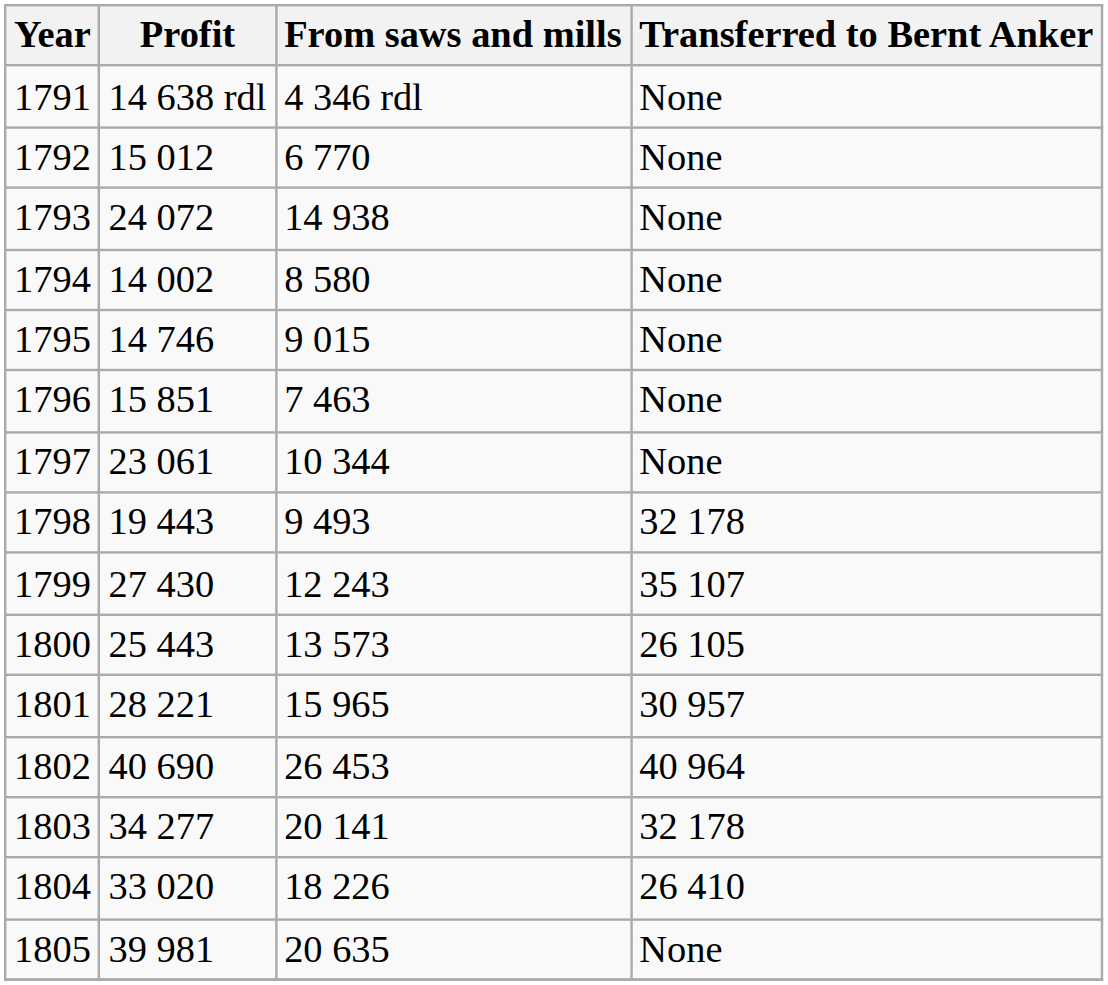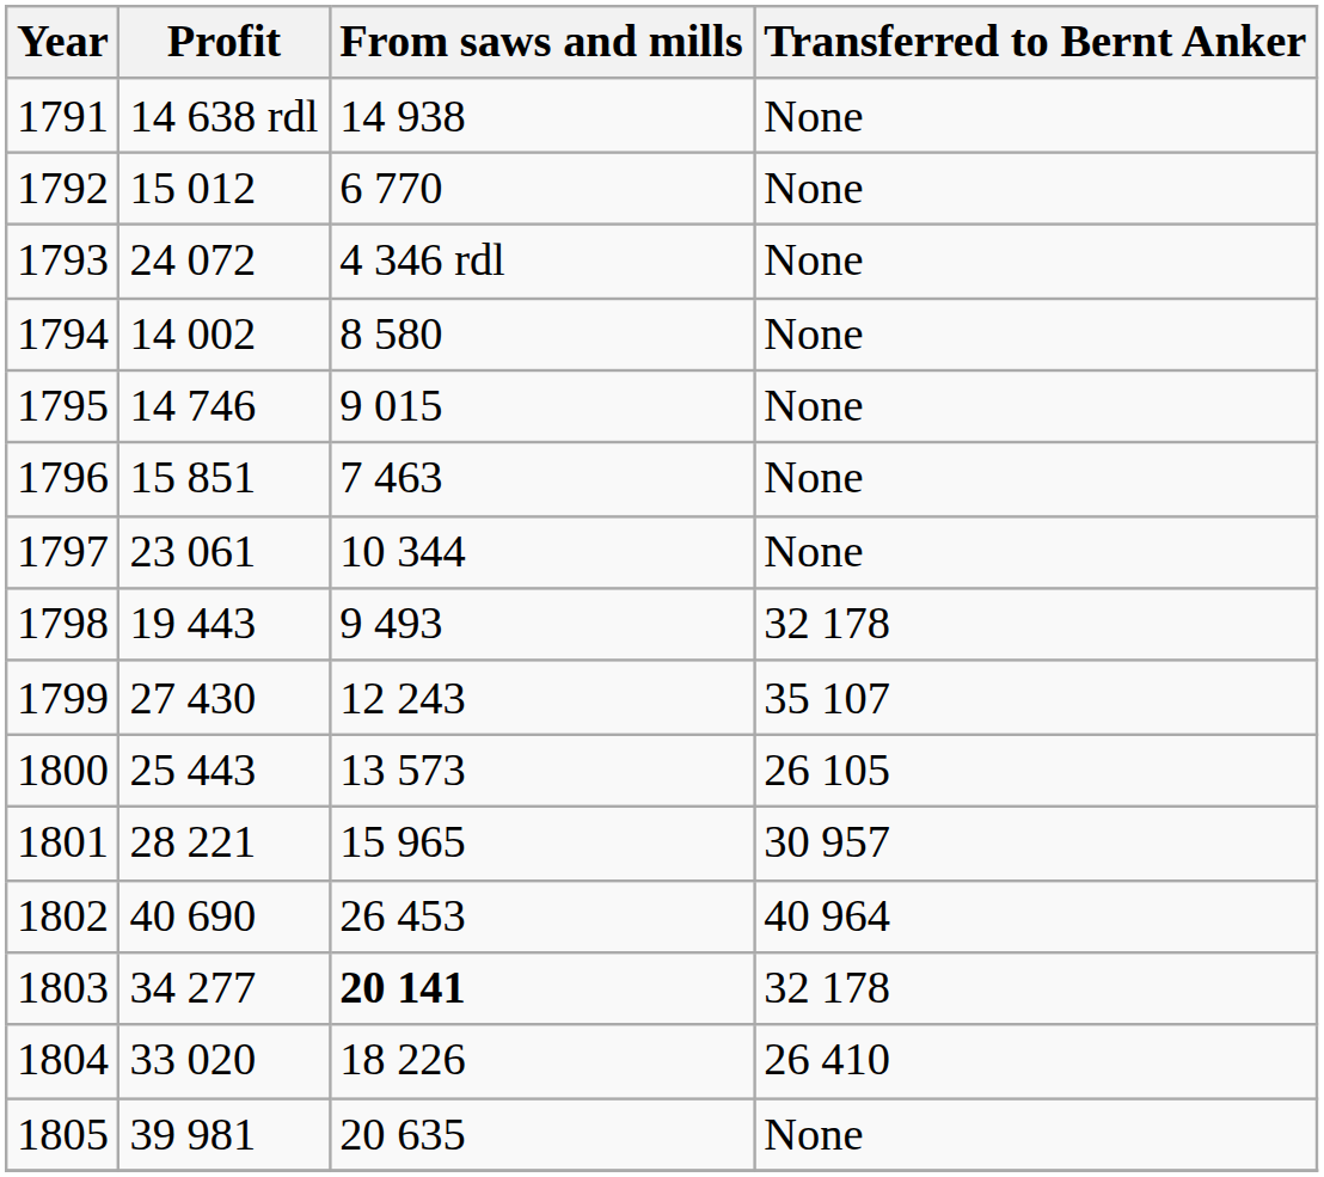1791 | From saws and mills: 4 346 rdl -> 14 938
1793 | From saws and mills: 14 938 -> 4 346 rdl
1803 | From saws and mills: normal -> bold
